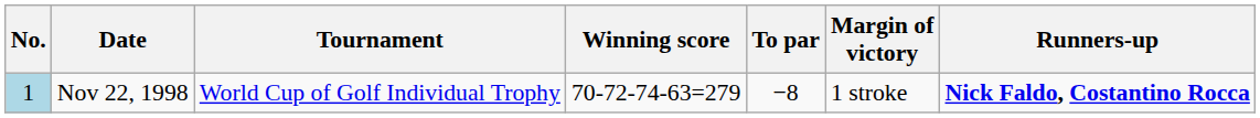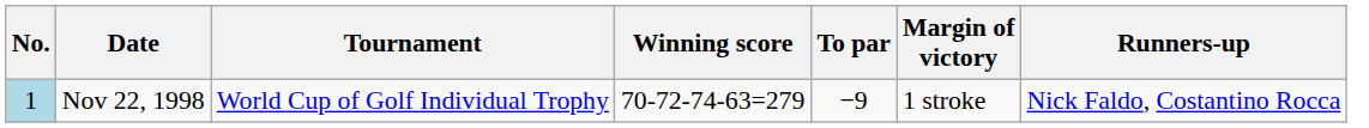Nov 22, 1998 | To par: −8 -> −9
Nov 22, 1998 | Runners-up: bold -> normal
